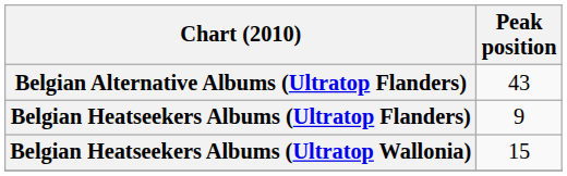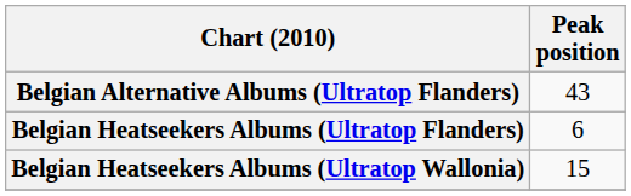Belgian Heatseekers Albums (Ultratop Flanders) | Peak position: 9 -> 6
